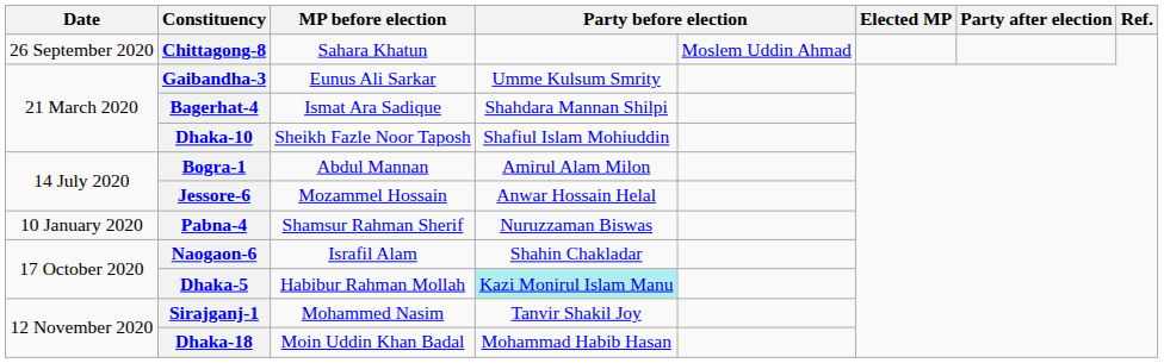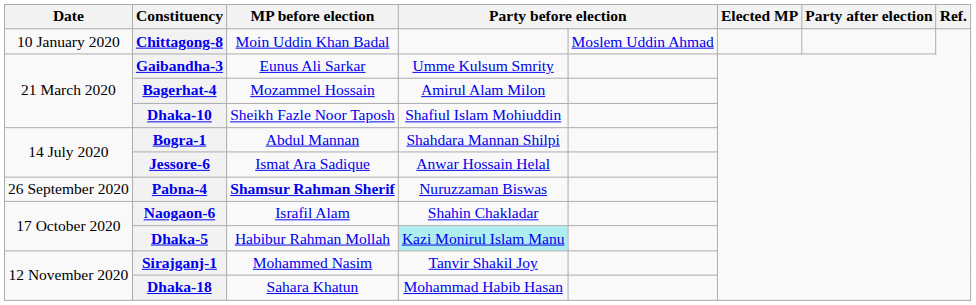Chittagong-8 | Date: 26 September 2020 -> 10 January 2020
Chittagong-8 | MP before election: Sahara Khatun -> Moin Uddin Khan Badal
Bagerhat-4 | MP before election: Ismat Ara Sadique -> Mozammel Hossain
Bagerhat-4 | column 4: Shahdara Mannan Shilpi -> Amirul Alam Milon
Bogra-1 | column 4: Amirul Alam Milon -> Shahdara Mannan Shilpi
Jessore-6 | MP before election: Mozammel Hossain -> Ismat Ara Sadique
Pabna-4 | Date: 10 January 2020 -> 26 September 2020
Pabna-4 | MP before election: normal -> bold
Dhaka-18 | MP before election: Moin Uddin Khan Badal -> Sahara Khatun
